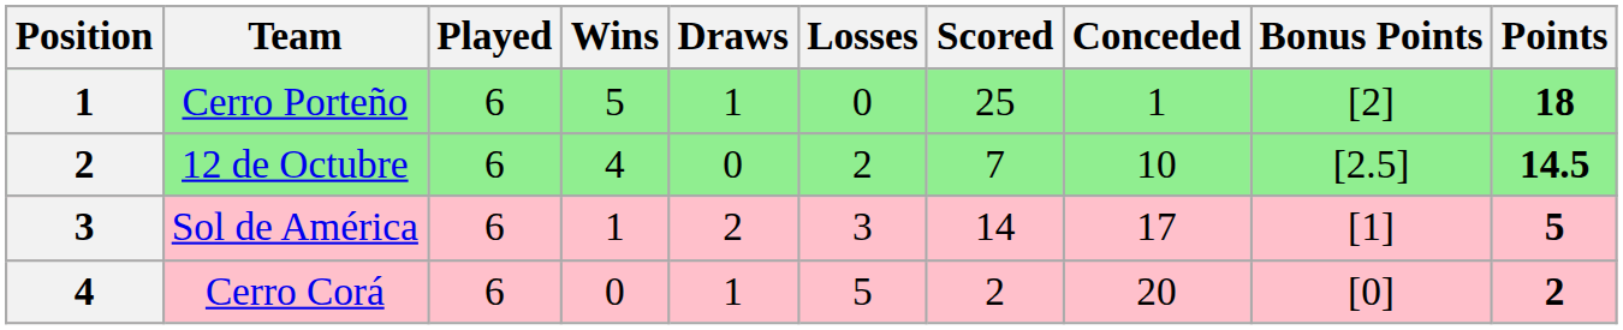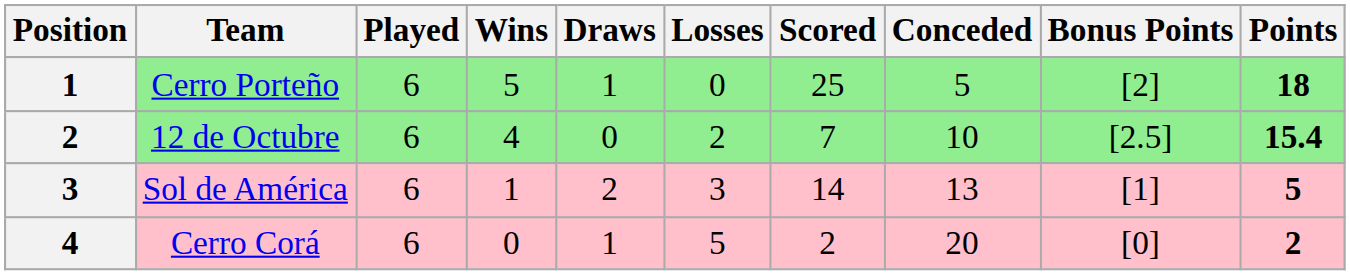Cerro Porteño | Conceded: 1 -> 5
12 de Octubre | Points: 14.5 -> 15.4
Sol de América | Conceded: 17 -> 13
